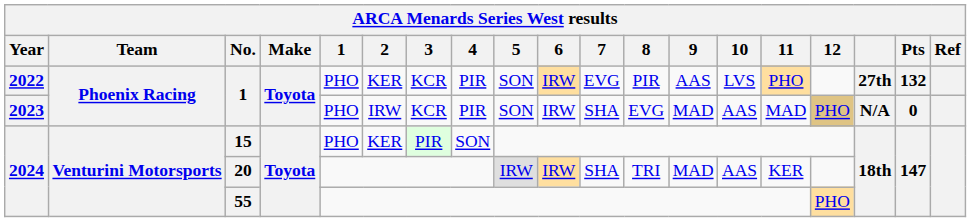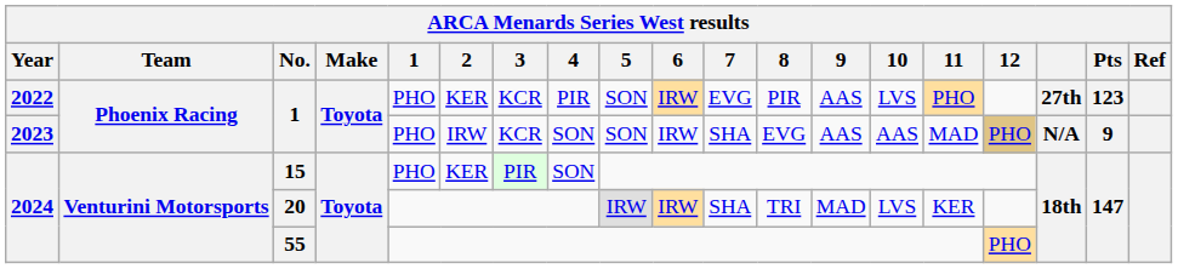2022 / 1 | Pts: 132 -> 123
2023 / 1 | 4: PIR -> SON
2023 / 1 | 9: MAD -> AAS
2023 / 1 | Pts: 0 -> 9
20 | 10: AAS -> LVS
